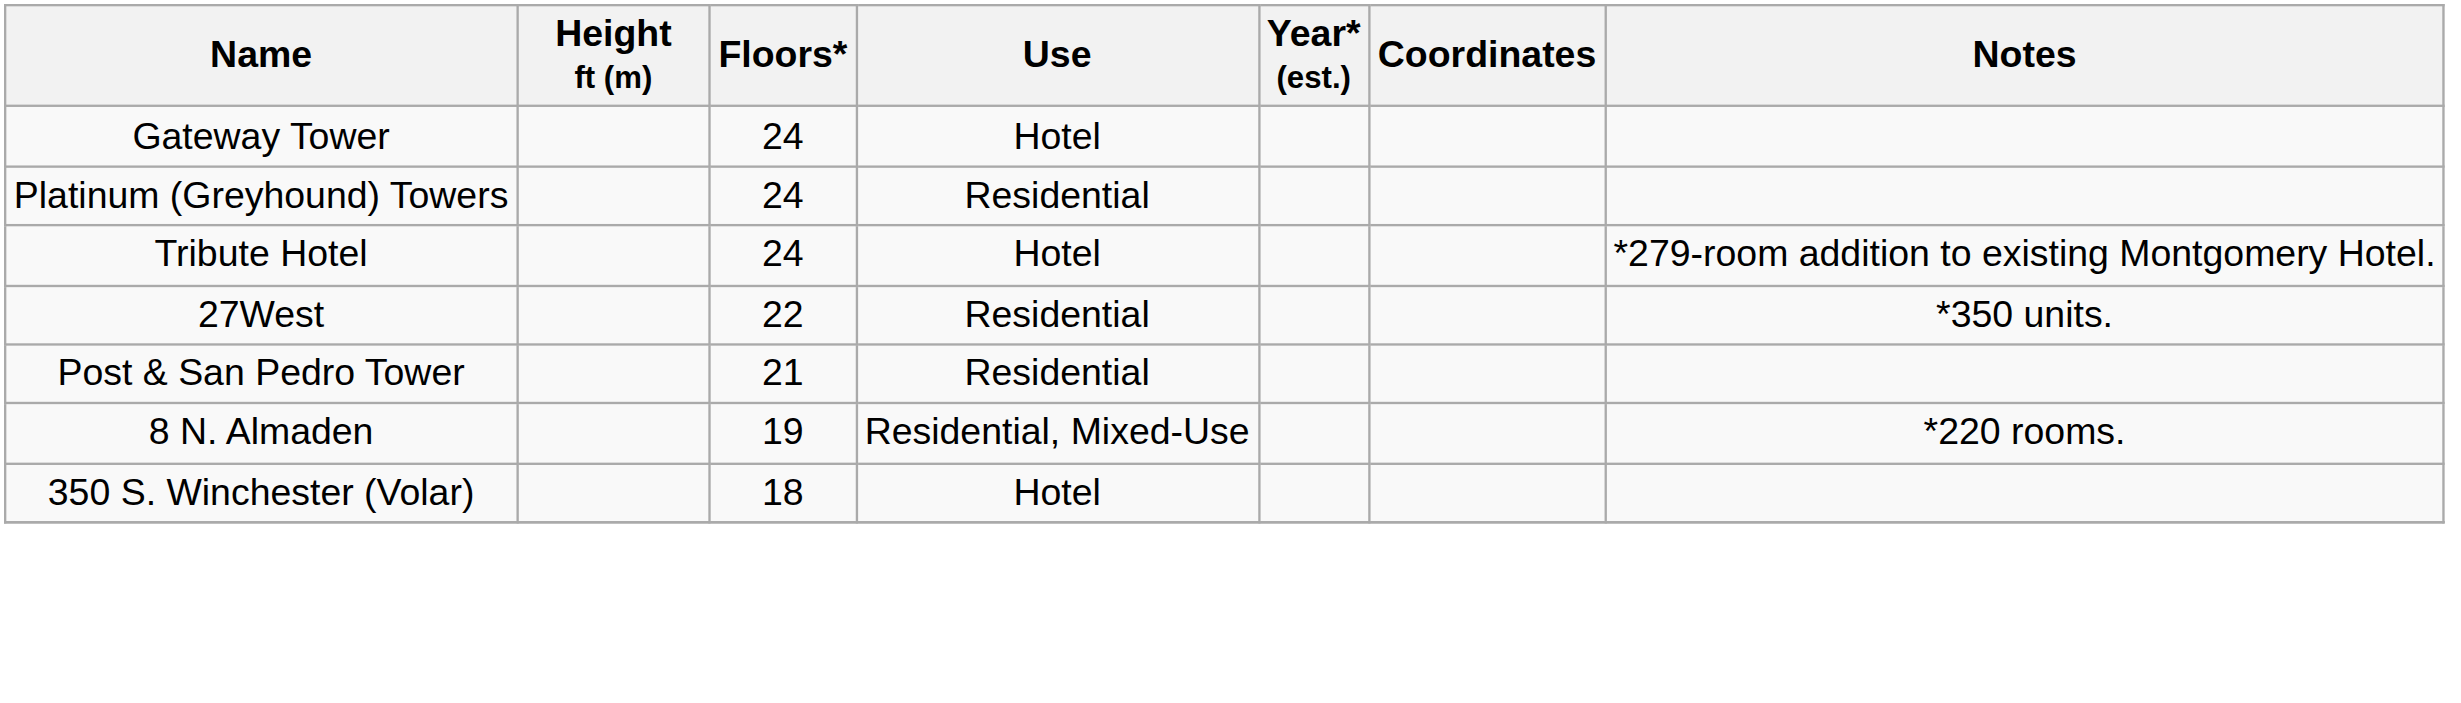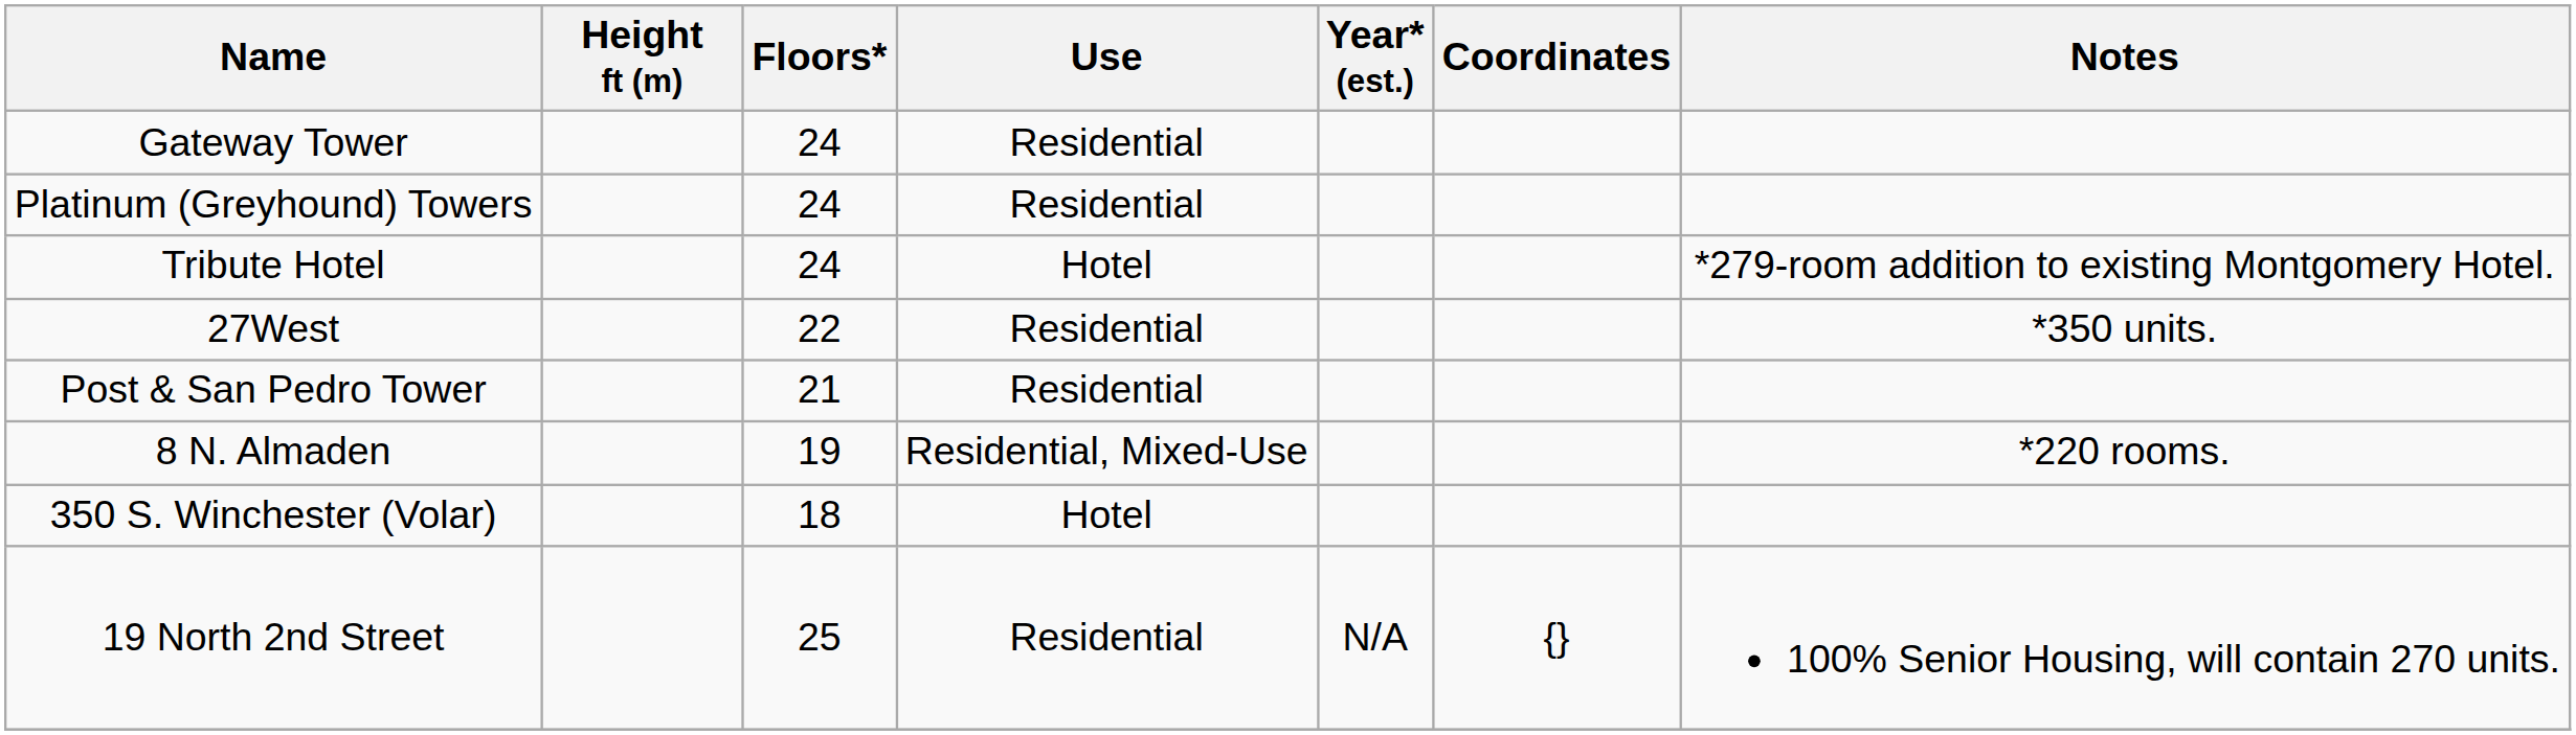Gateway Tower | Use: Hotel -> Residential
+ row: 19 North 2nd Street | 25 | Residential | N/A | {} | 100% Senior Housing, will contain 270 units.
